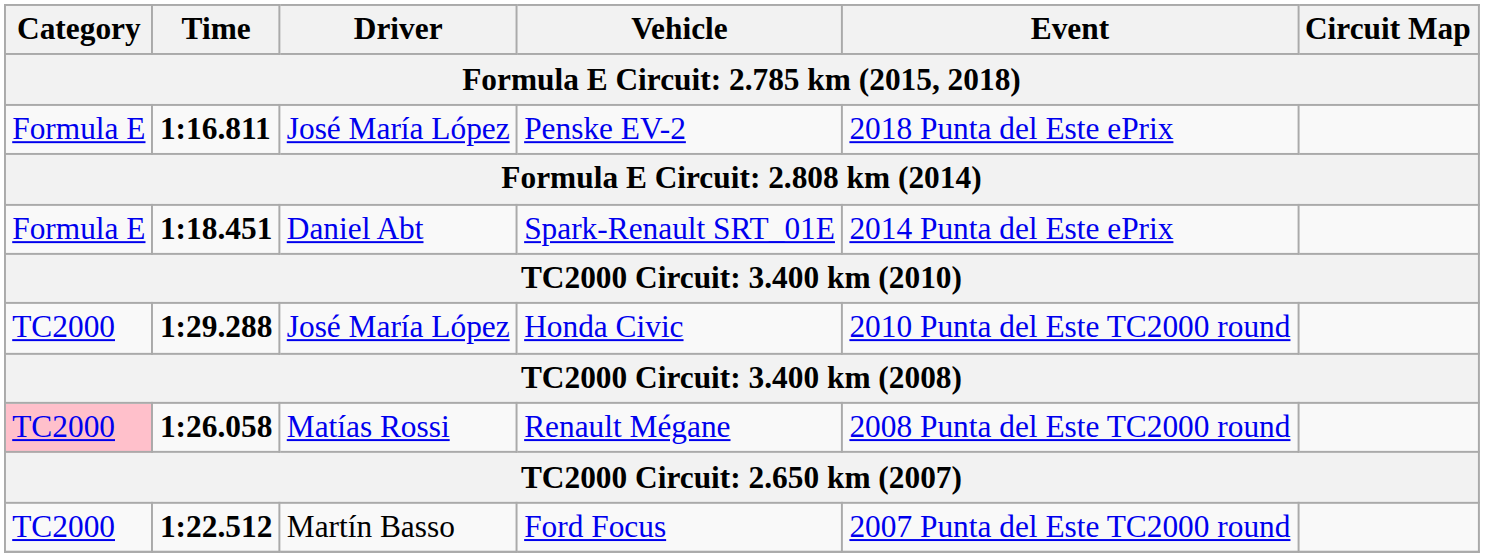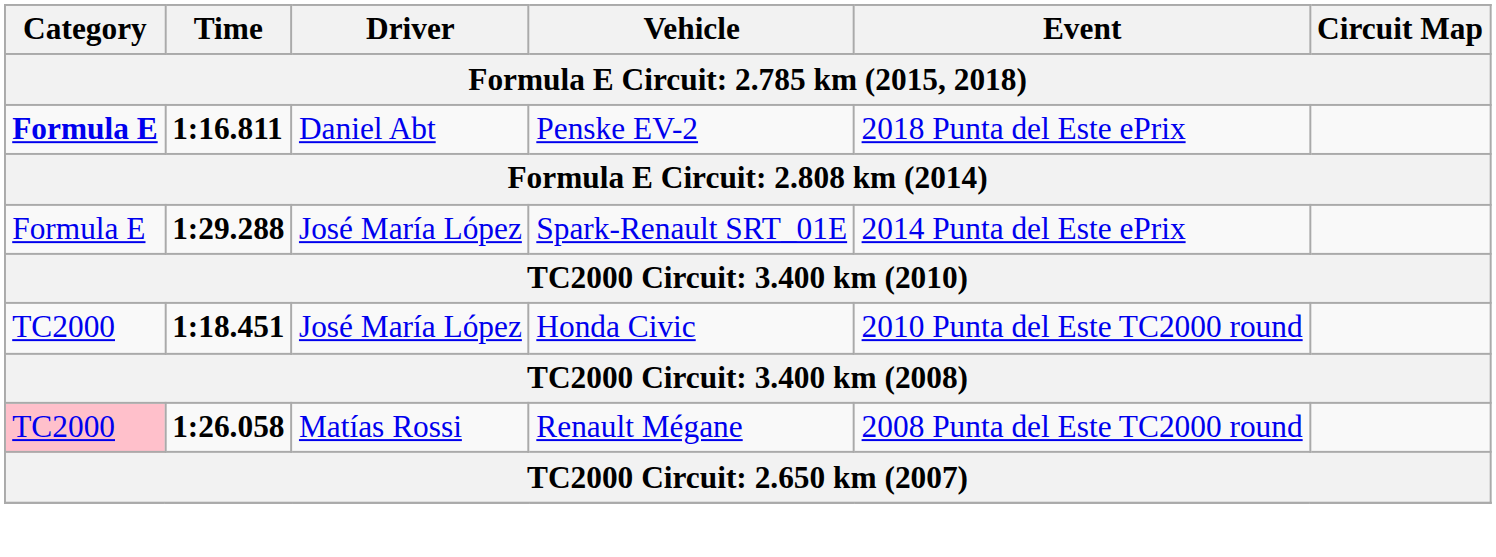Penske EV-2 | Category: normal -> bold
Penske EV-2 | Driver: José María López -> Daniel Abt
Spark-Renault SRT_01E | Time: 1:18.451 -> 1:29.288
Spark-Renault SRT_01E | Driver: Daniel Abt -> José María López
Honda Civic | Time: 1:29.288 -> 1:18.451
- row: TC2000 | 1:22.512 | Martín Basso | Ford Focus | 2007 Punta del Este TC2000 round
